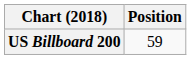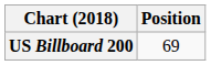US Billboard 200 | Position: 59 -> 69
